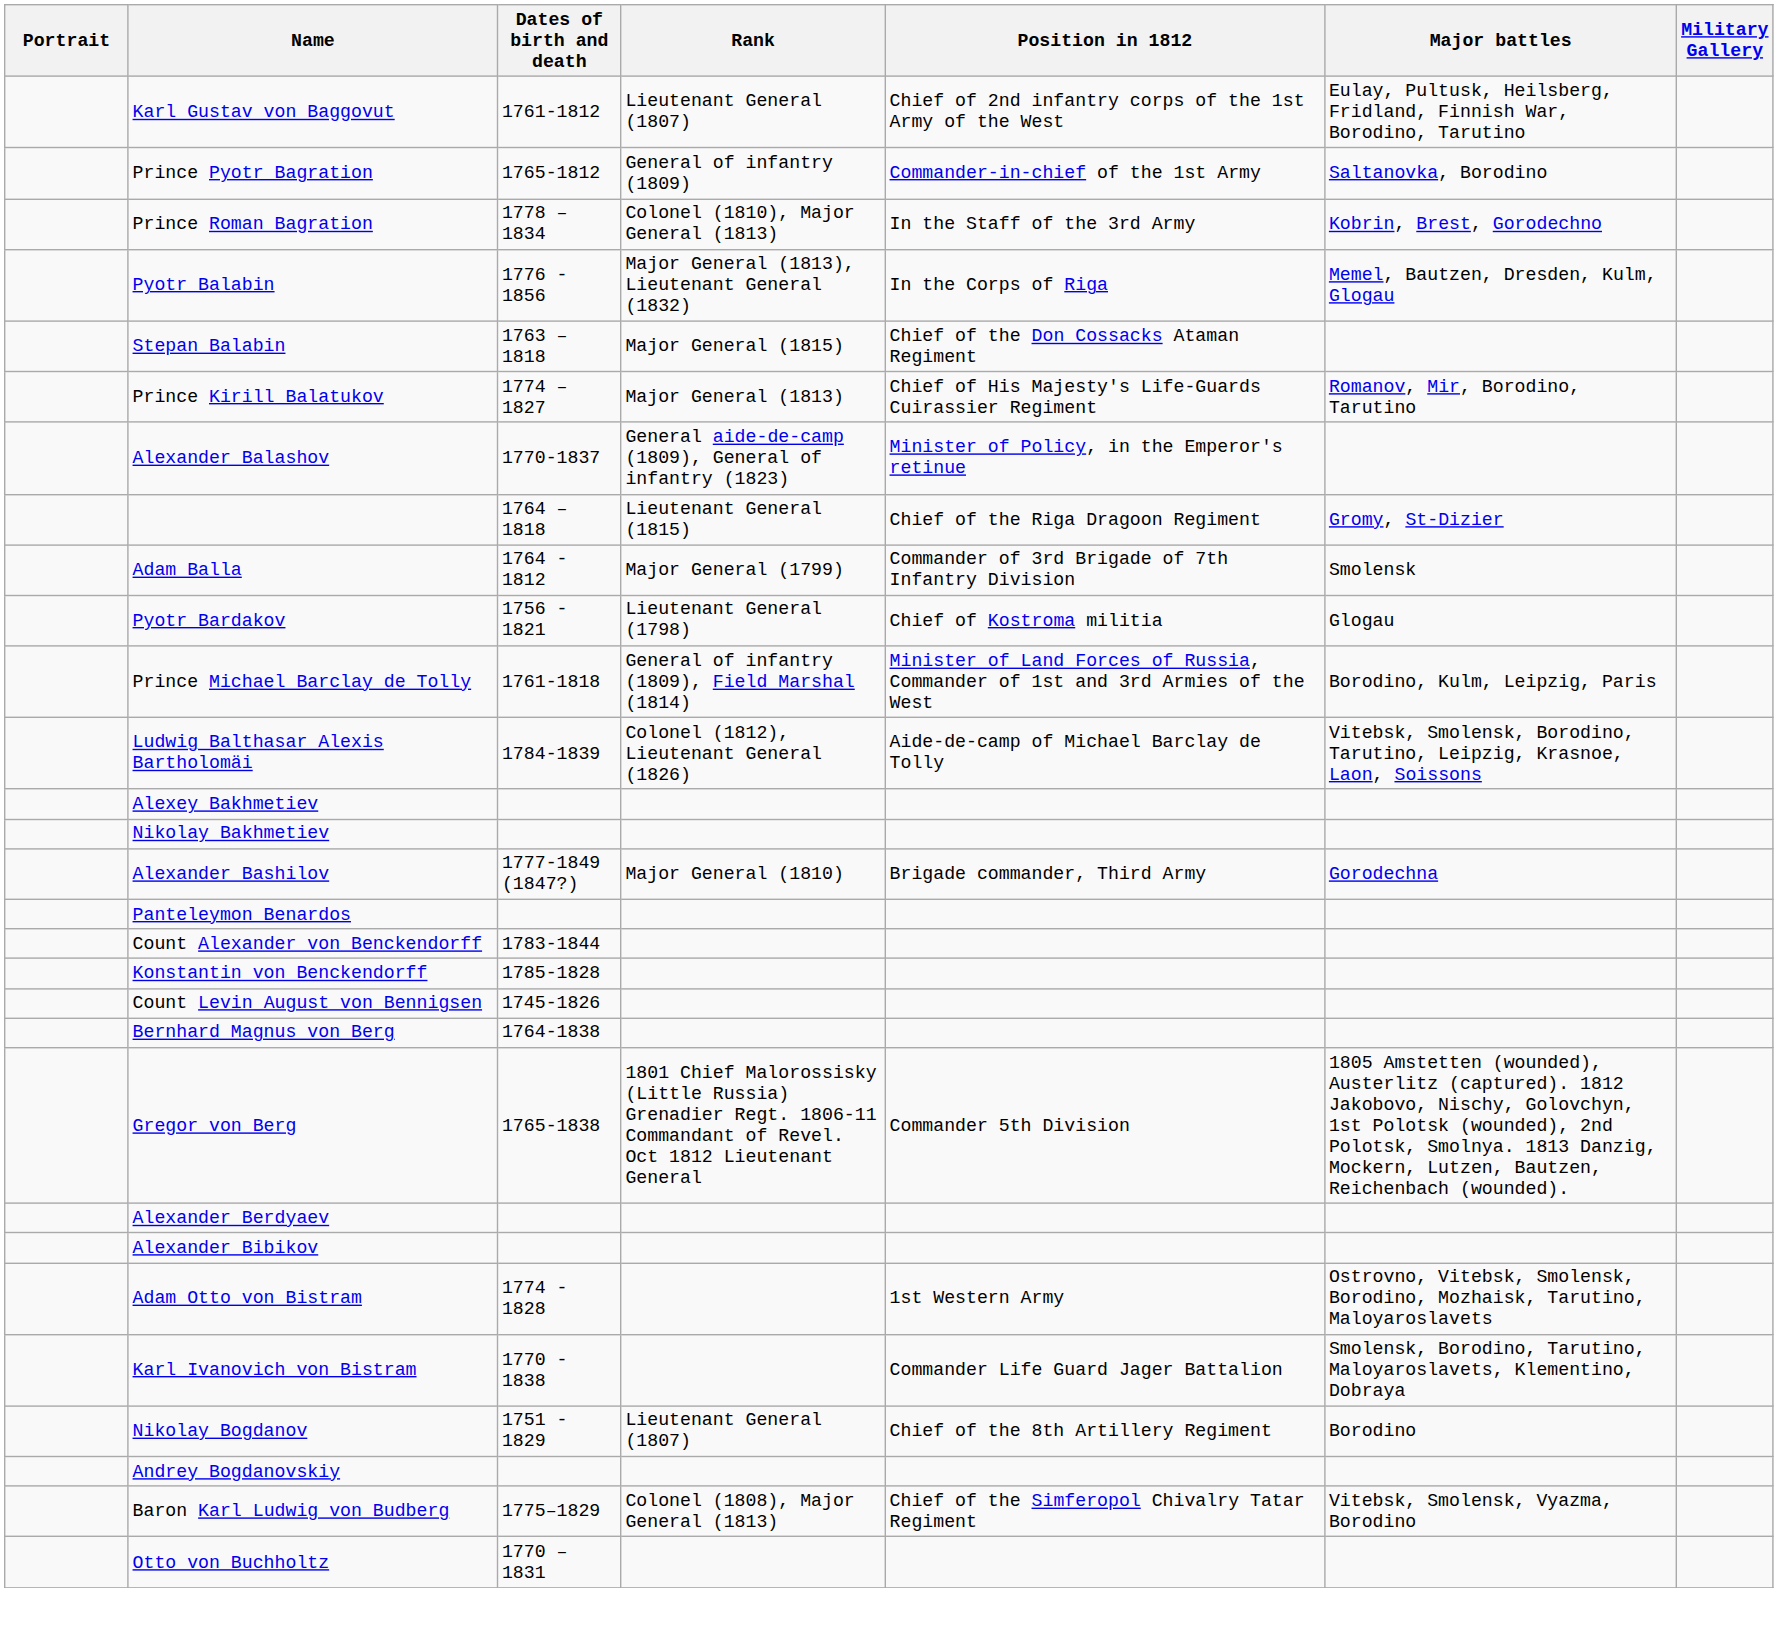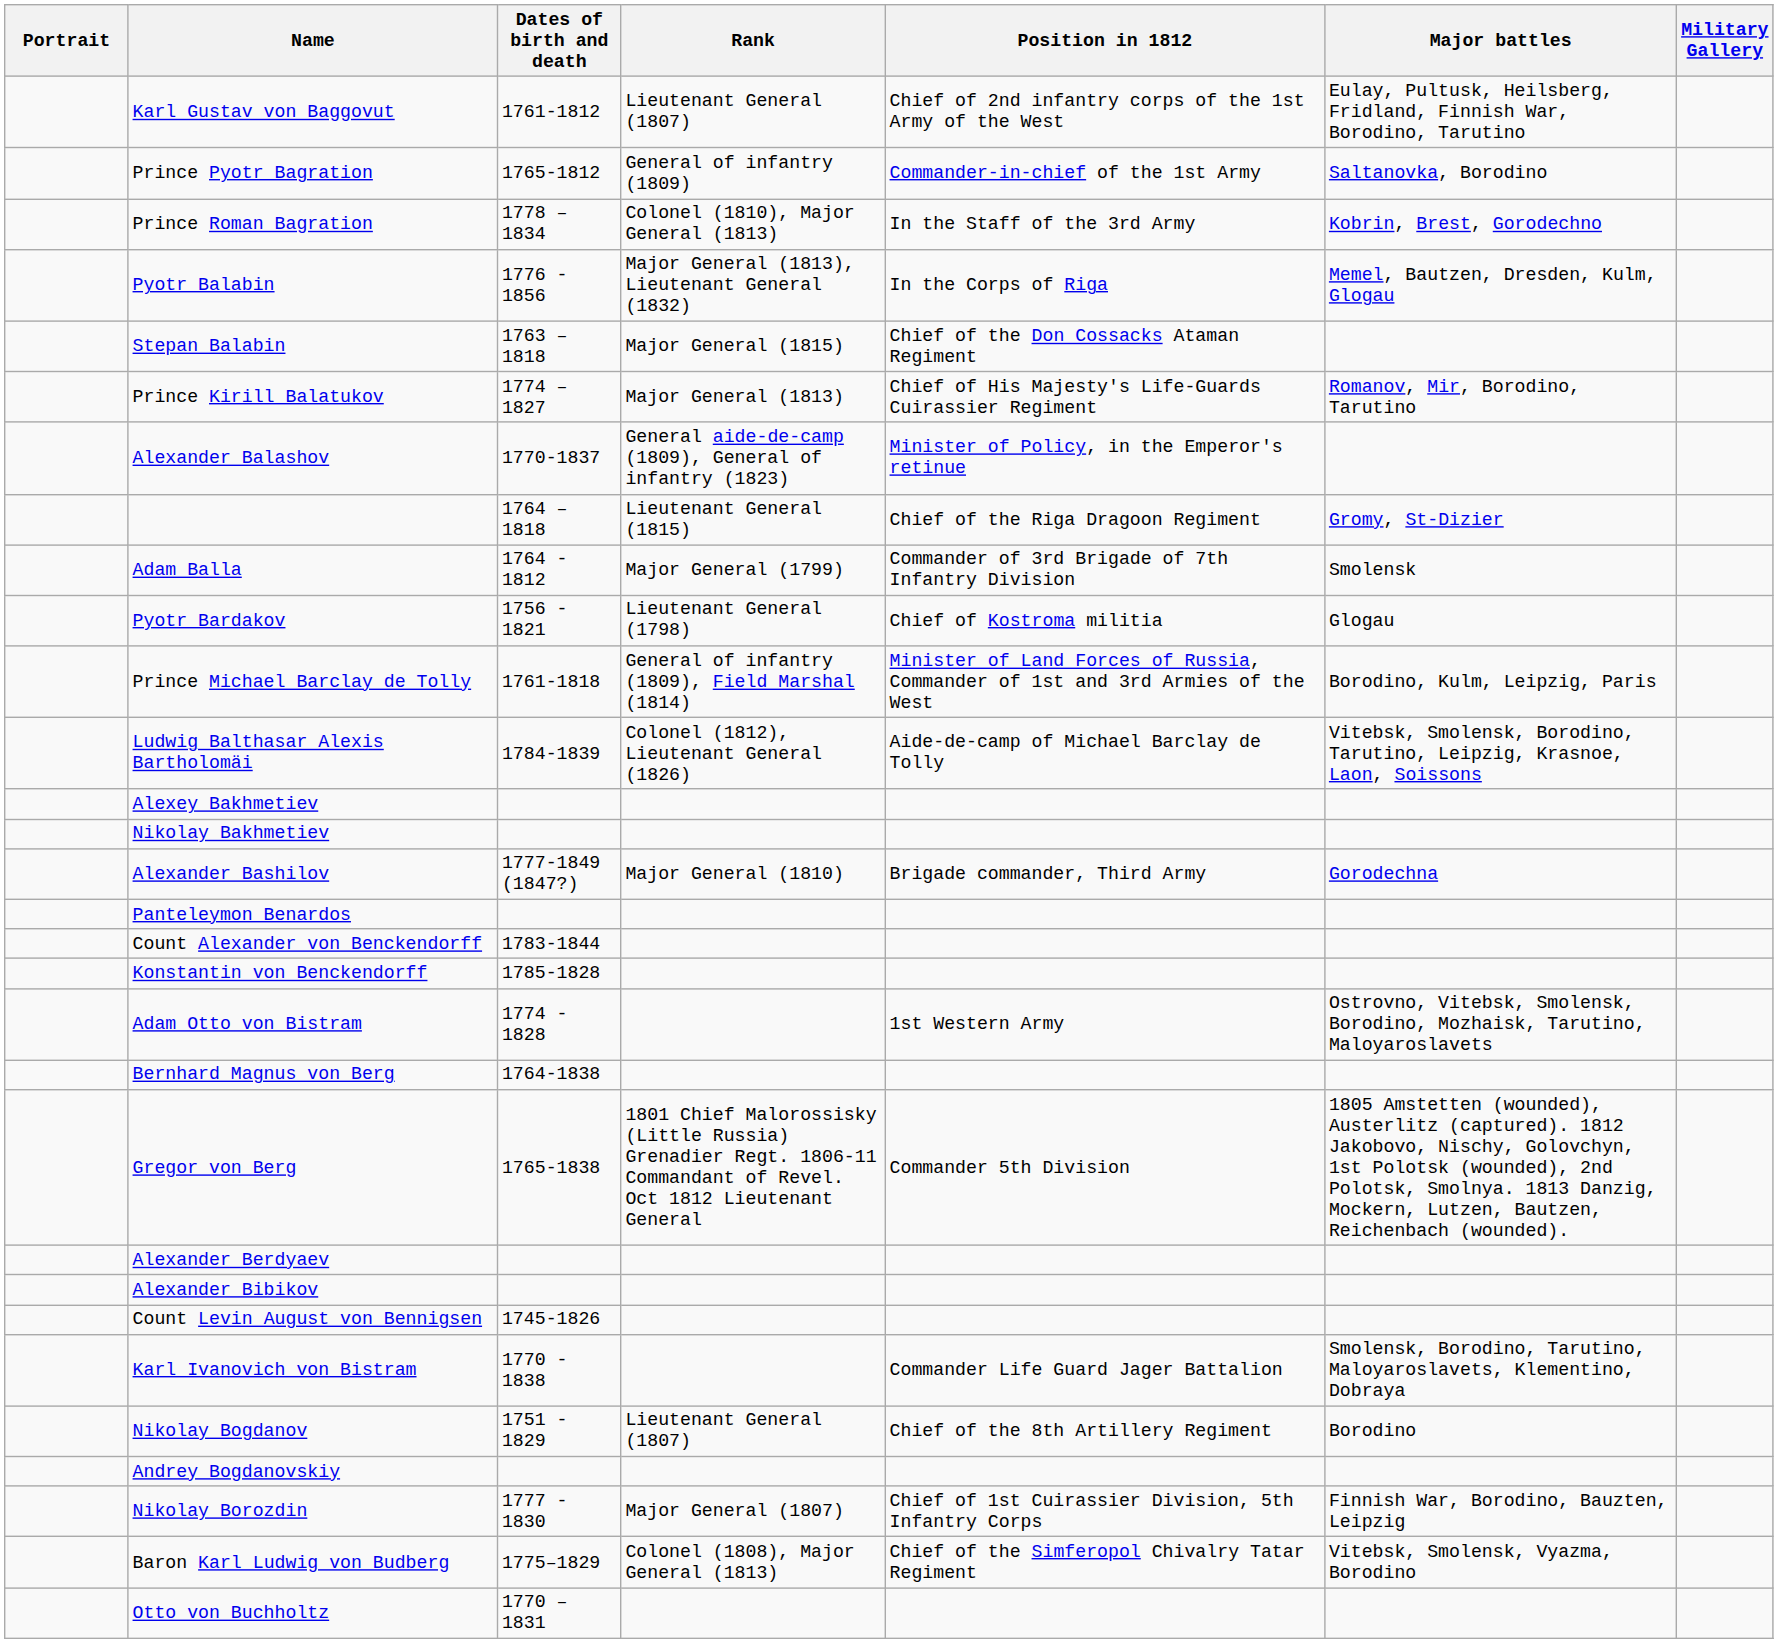rows swapped: Count Levin August von Bennigsen <-> Adam Otto von Bistram
+ row: Nikolay Borozdin | 1777 - 1830 | Major General (1807) | Chief of 1st Cuirassier Division, 5th Infantry Corps | Finnish War, Borodino, Bauzten, Leipzig
